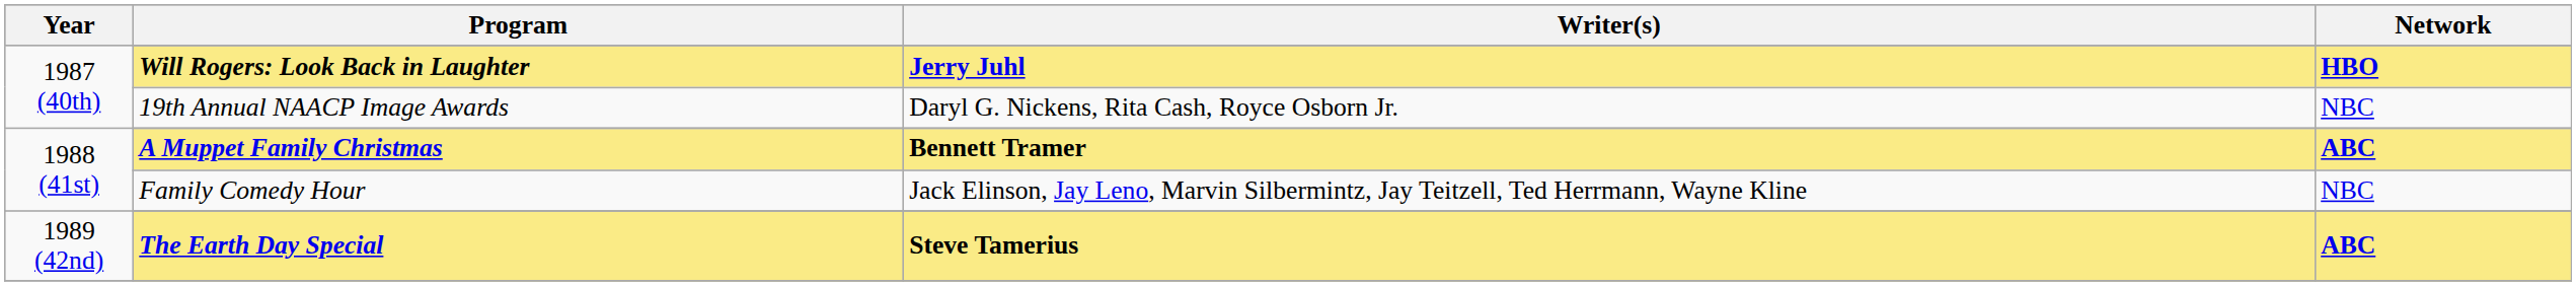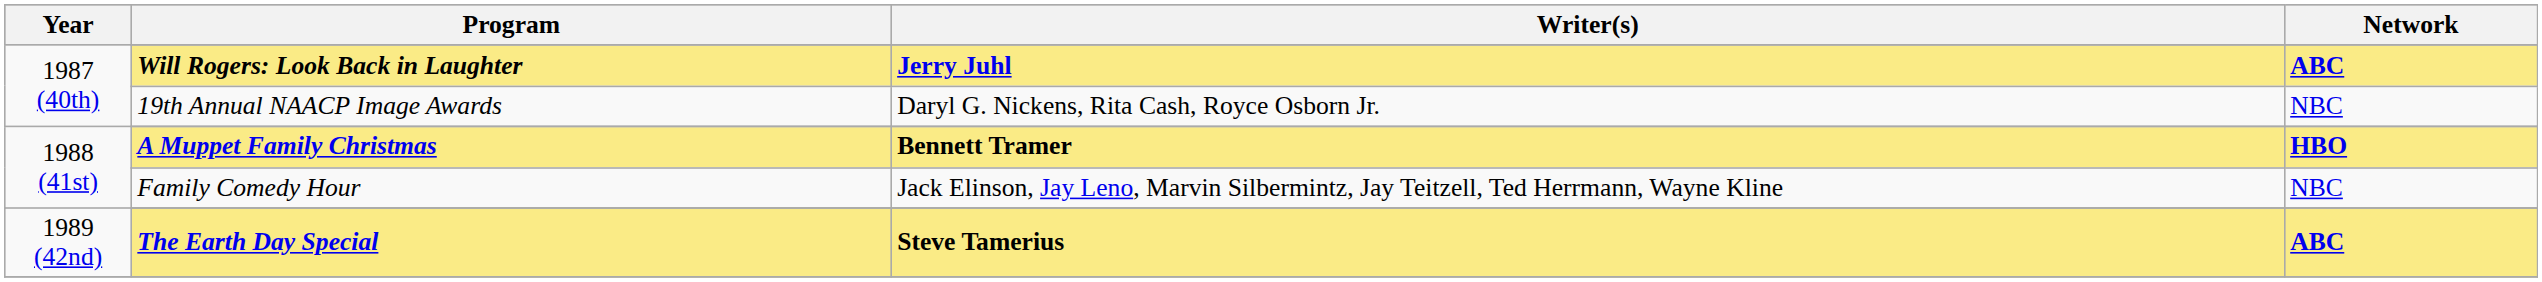Will Rogers: Look Back in Laughter | Network: HBO -> ABC
A Muppet Family Christmas | Network: ABC -> HBO
